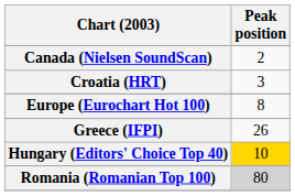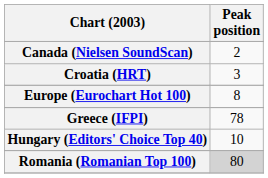Greece (IFPI) | Peak position: 26 -> 78
Hungary (Editors' Choice Top 40) | Peak position: gold background -> no background
